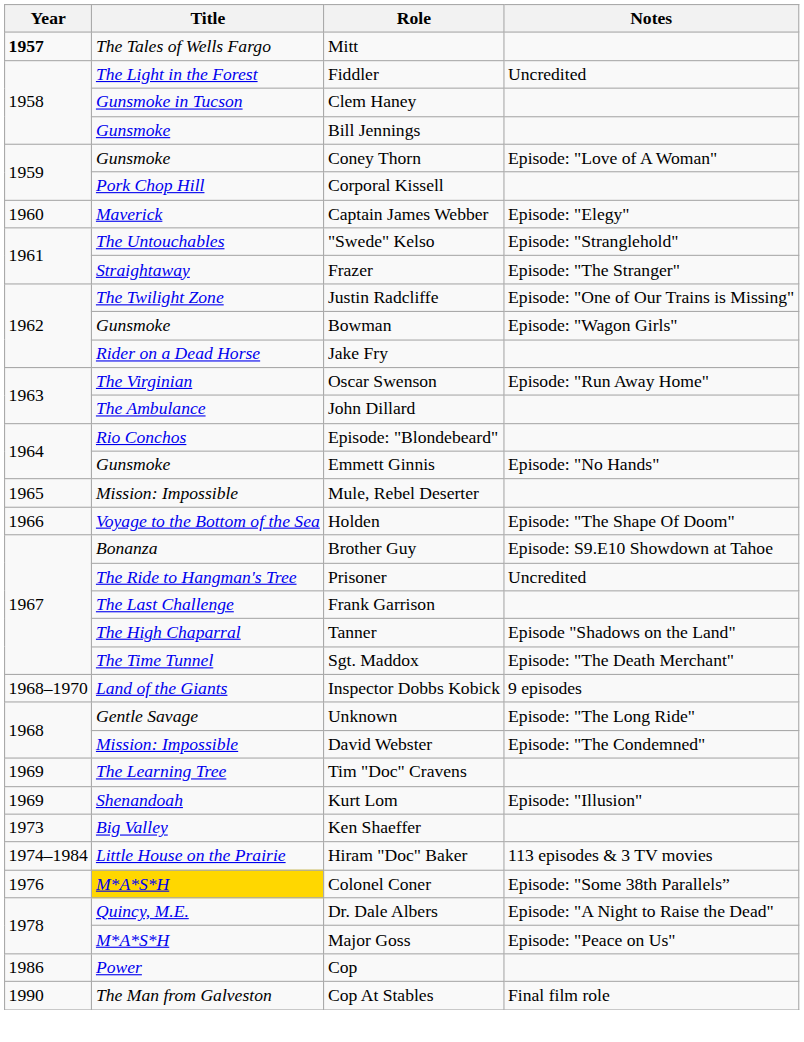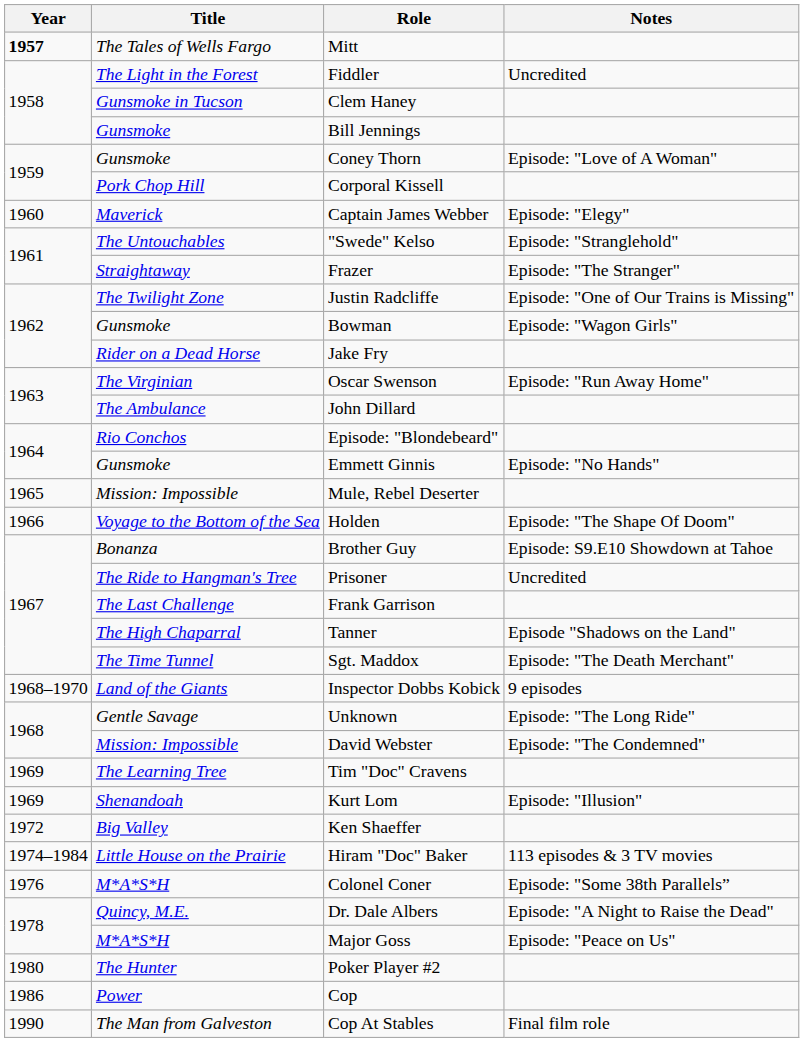Ken Shaeffer | Year: 1973 -> 1972
Colonel Coner | Title: gold background -> no background
+ row: 1980 | The Hunter | Poker Player #2
